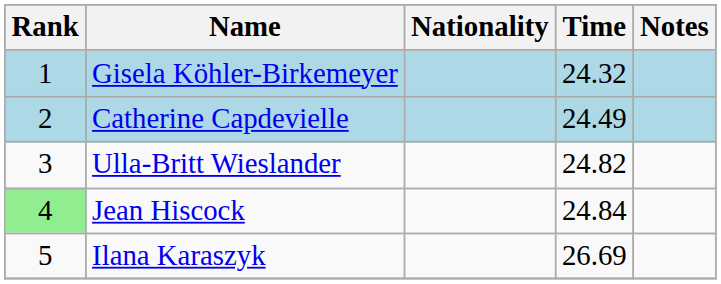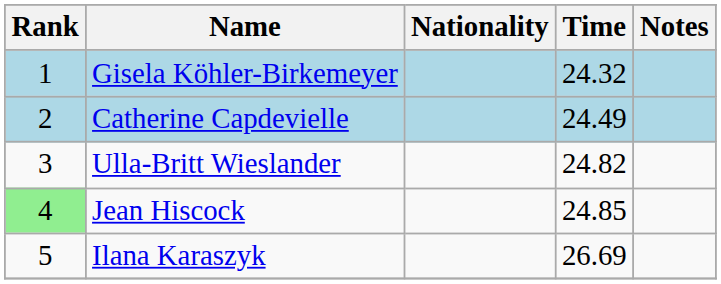Jean Hiscock | Time: 24.84 -> 24.85
